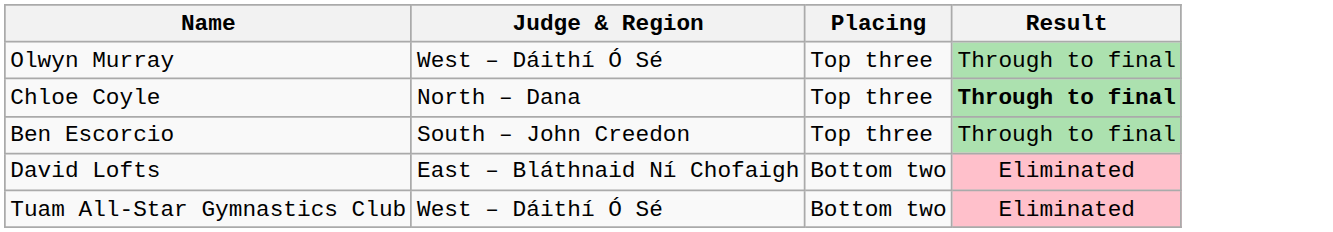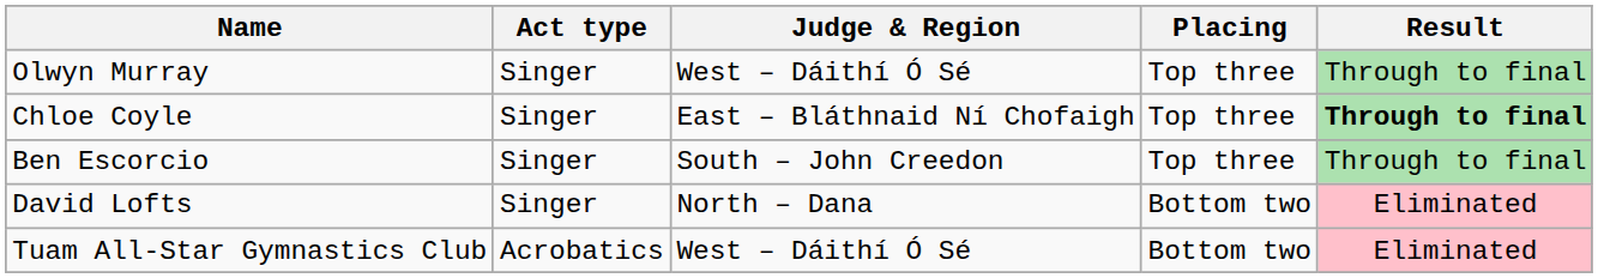+ column: Act type | Singer | Singer | Singer | Singer | Acrobatics
Chloe Coyle | Judge & Region: North – Dana -> East – Bláthnaid Ní Chofaigh
David Lofts | Judge & Region: East – Bláthnaid Ní Chofaigh -> North – Dana
